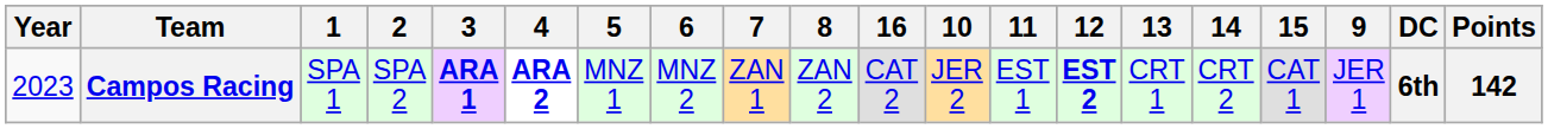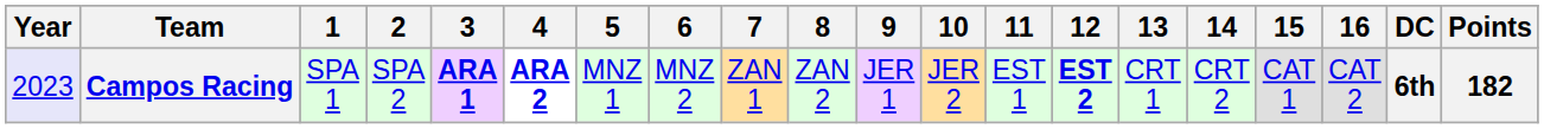columns swapped: 9 <-> 16
Campos Racing | Year: no background -> lavender background
Campos Racing | Points: 142 -> 182
